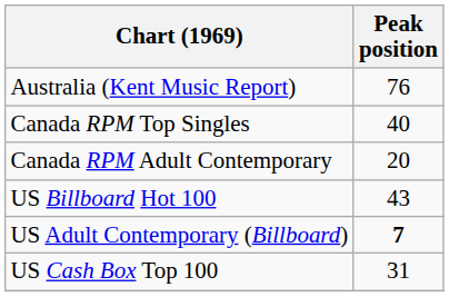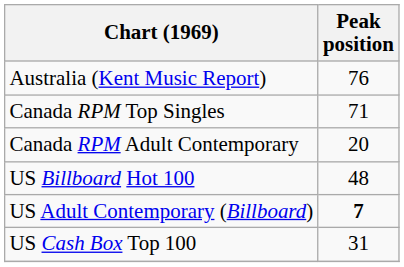Canada RPM Top Singles | Peak position: 40 -> 71
US Billboard Hot 100 | Peak position: 43 -> 48
